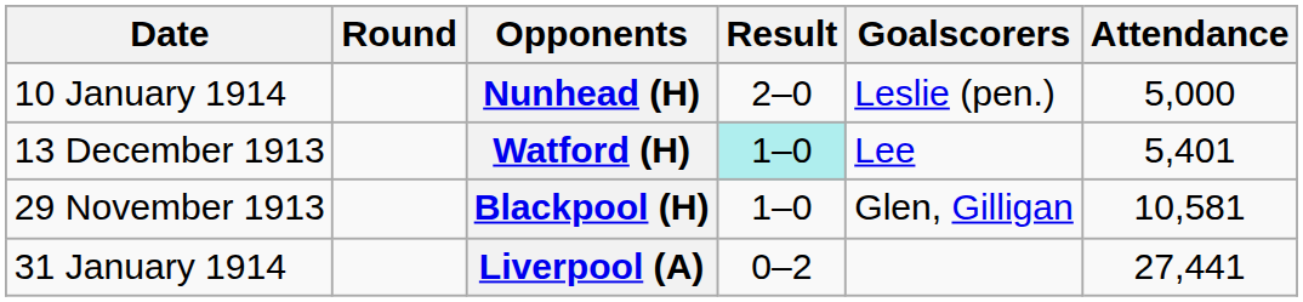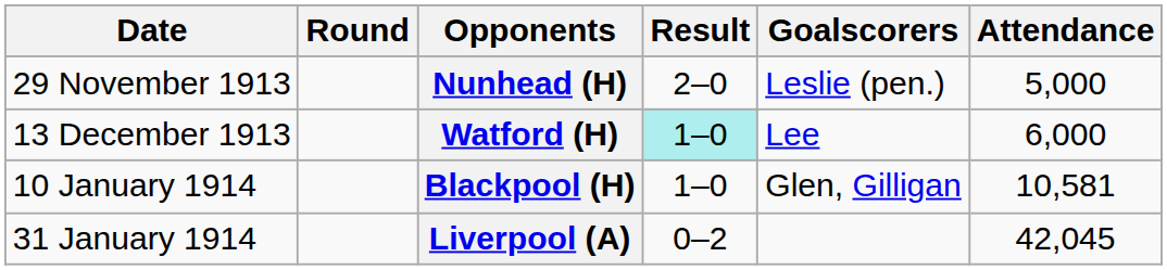Nunhead (H) | Date: 10 January 1914 -> 29 November 1913
Watford (H) | Attendance: 5,401 -> 6,000
Blackpool (H) | Date: 29 November 1913 -> 10 January 1914
Liverpool (A) | Attendance: 27,441 -> 42,045
